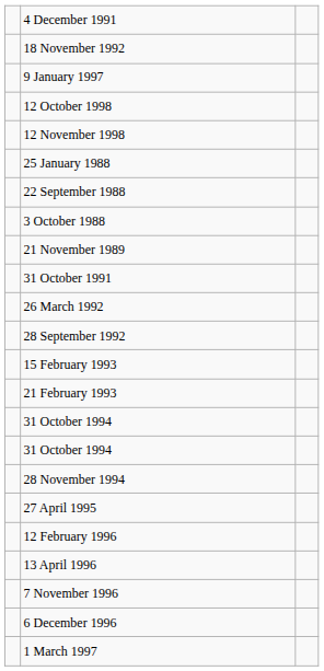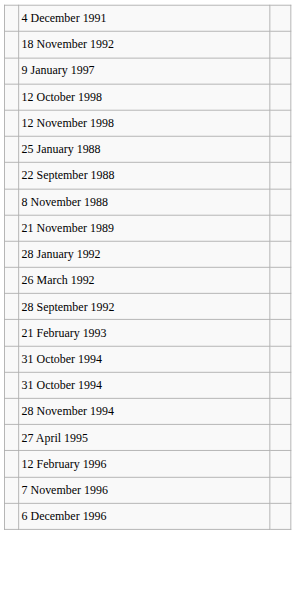- row: 3 October 1988
+ row: 8 November 1988
- row: 31 October 1991
+ row: 28 January 1992
- row: 15 February 1993
- row: 13 April 1996
- row: 1 March 1997
